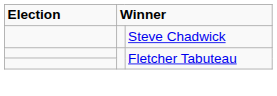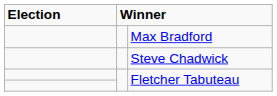+ row: Max Bradford
